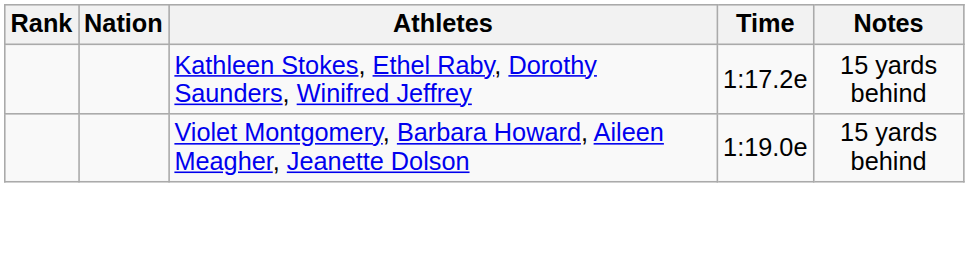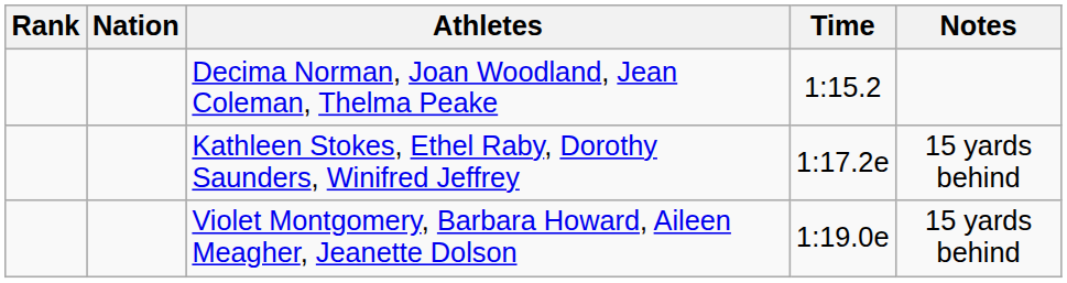+ row: Decima Norman, Joan Woodland, Jean Coleman, Thelma Peake | 1:15.2
